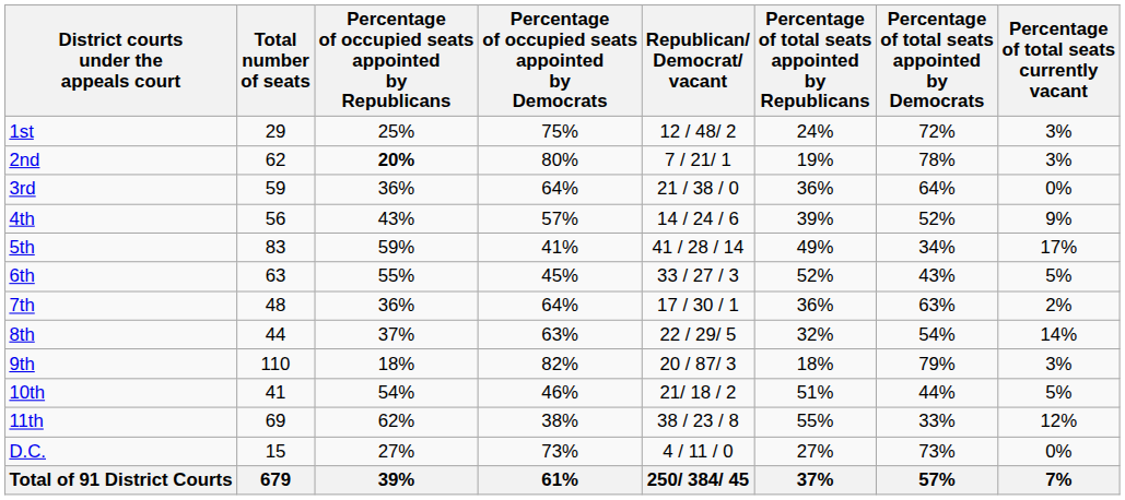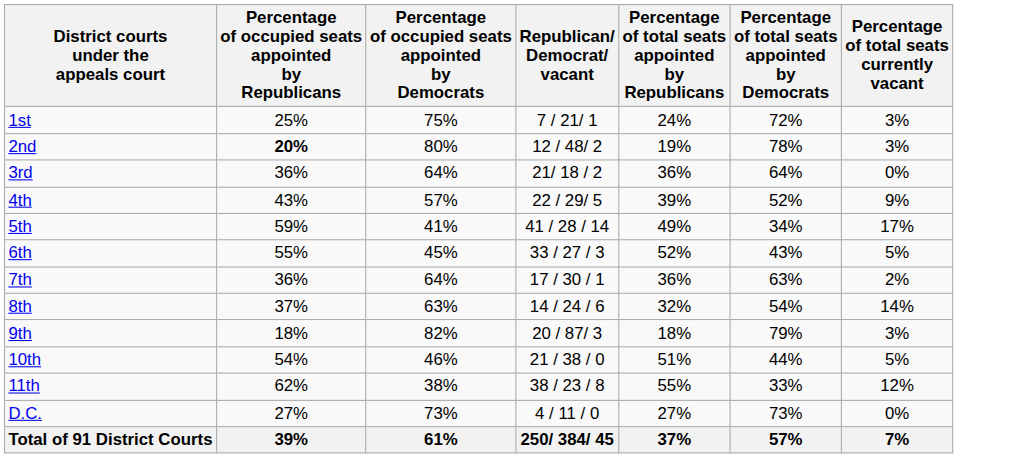- column: Total number of seats | 29 | 62 | 59 | 56 | 83 | 63 | 48 | 44 | 110 | 41 | 69 | 15 | 679
1st | Republican/ Democrat/ vacant: 12 / 48/ 2 -> 7 / 21/ 1
2nd | Republican/ Democrat/ vacant: 7 / 21/ 1 -> 12 / 48/ 2
3rd | Republican/ Democrat/ vacant: 21 / 38 / 0 -> 21/ 18 / 2
4th | Republican/ Democrat/ vacant: 14 / 24 / 6 -> 22 / 29/ 5
8th | Republican/ Democrat/ vacant: 22 / 29/ 5 -> 14 / 24 / 6
10th | Republican/ Democrat/ vacant: 21/ 18 / 2 -> 21 / 38 / 0
